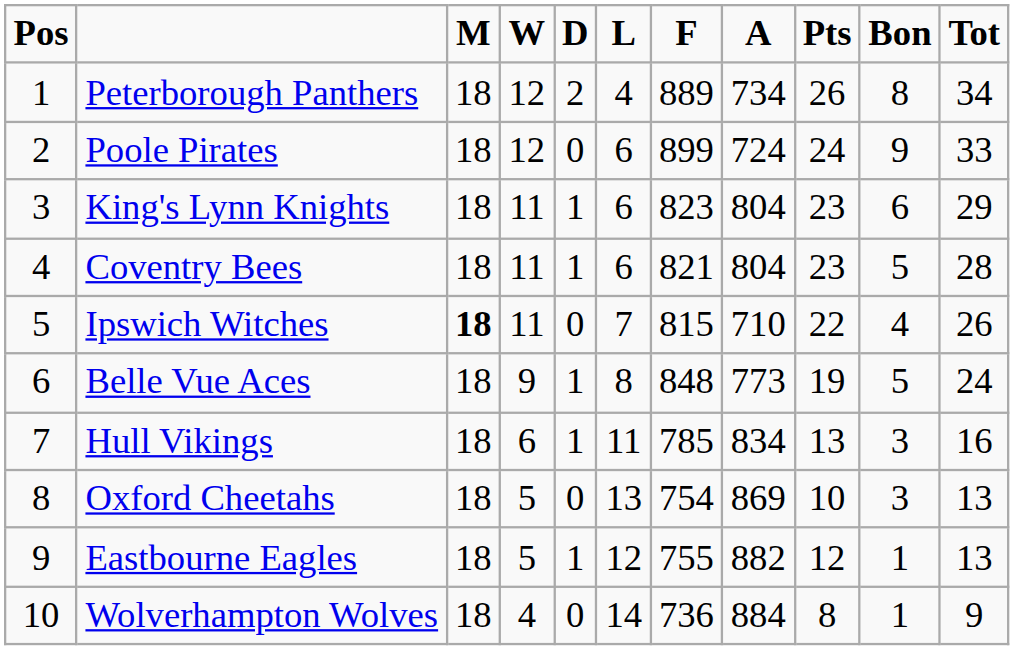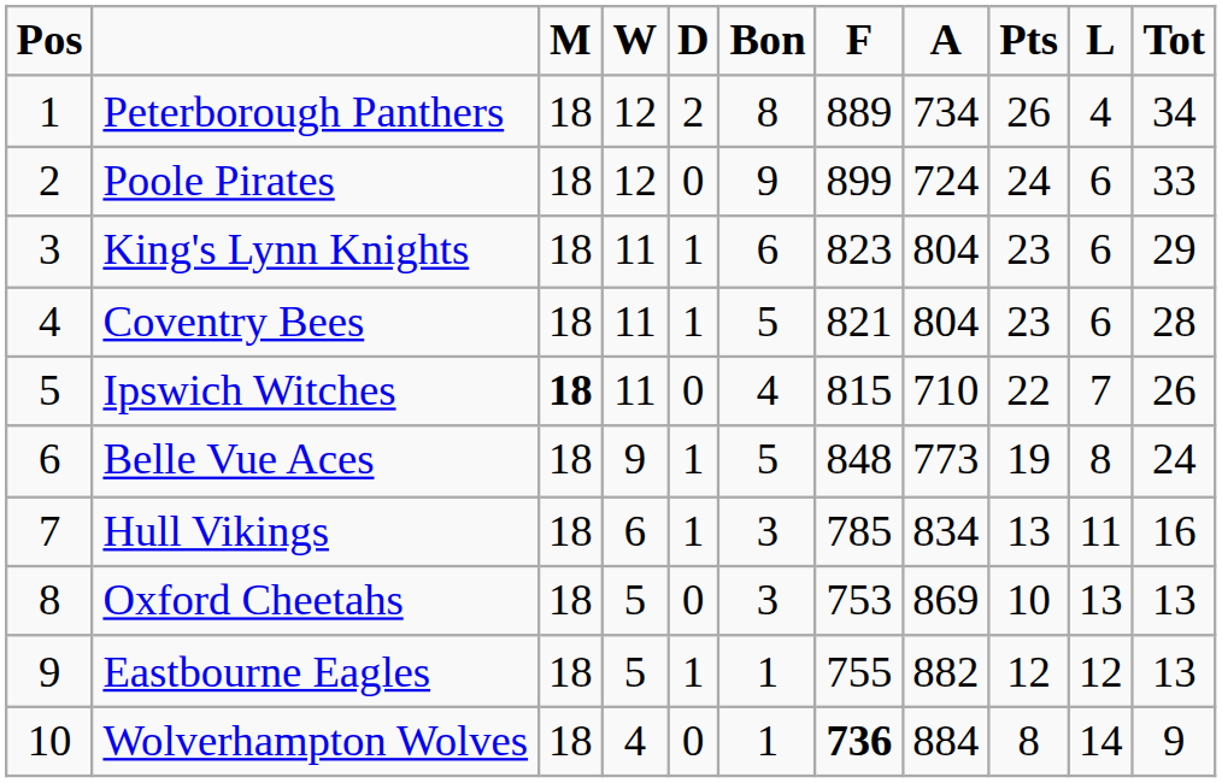columns swapped: L <-> Bon
Oxford Cheetahs | F: 754 -> 753
Wolverhampton Wolves | F: normal -> bold
